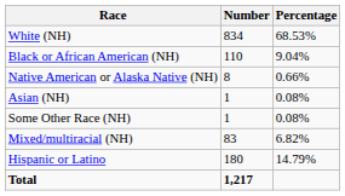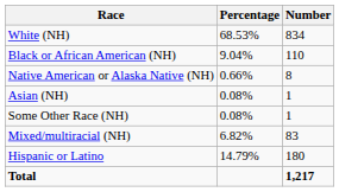columns swapped: Number <-> Percentage
